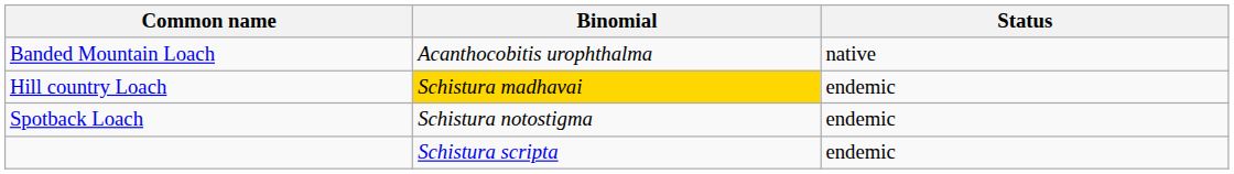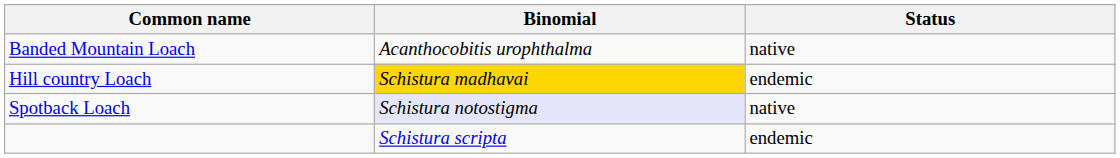Spotback Loach | Binomial: no background -> lavender background
Spotback Loach | Status: endemic -> native
